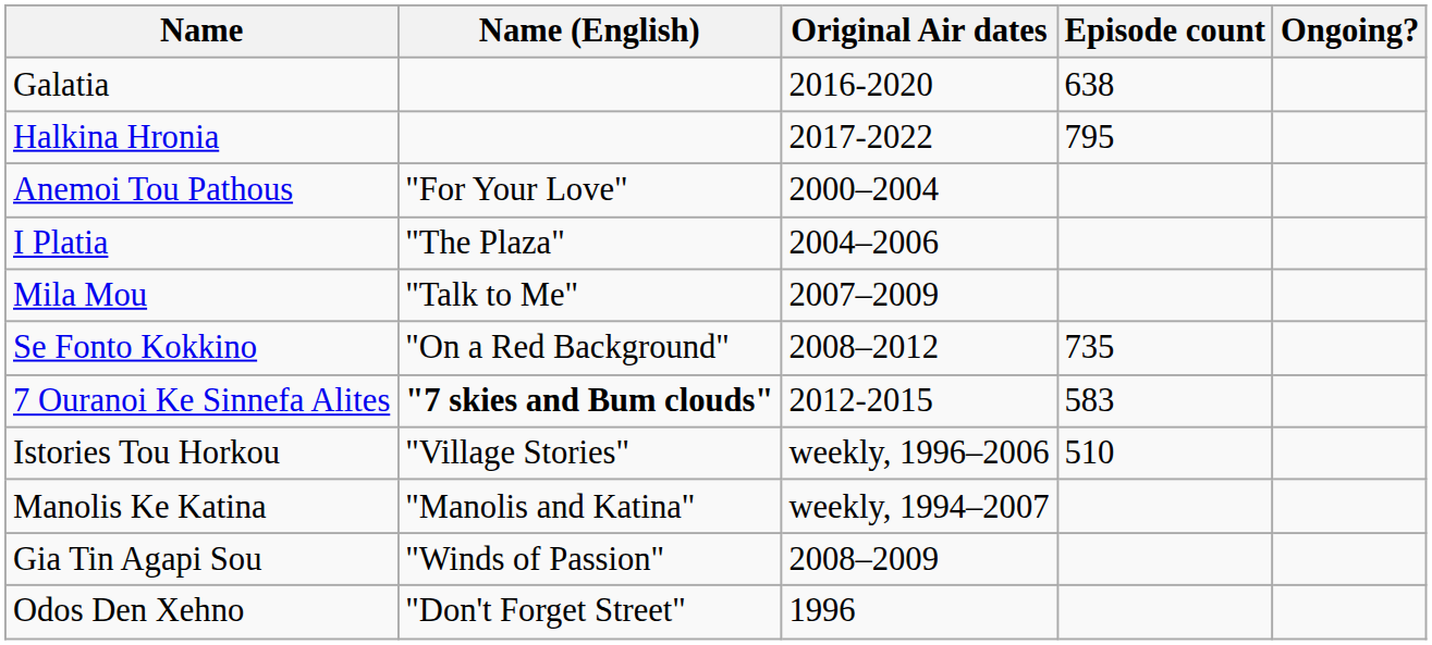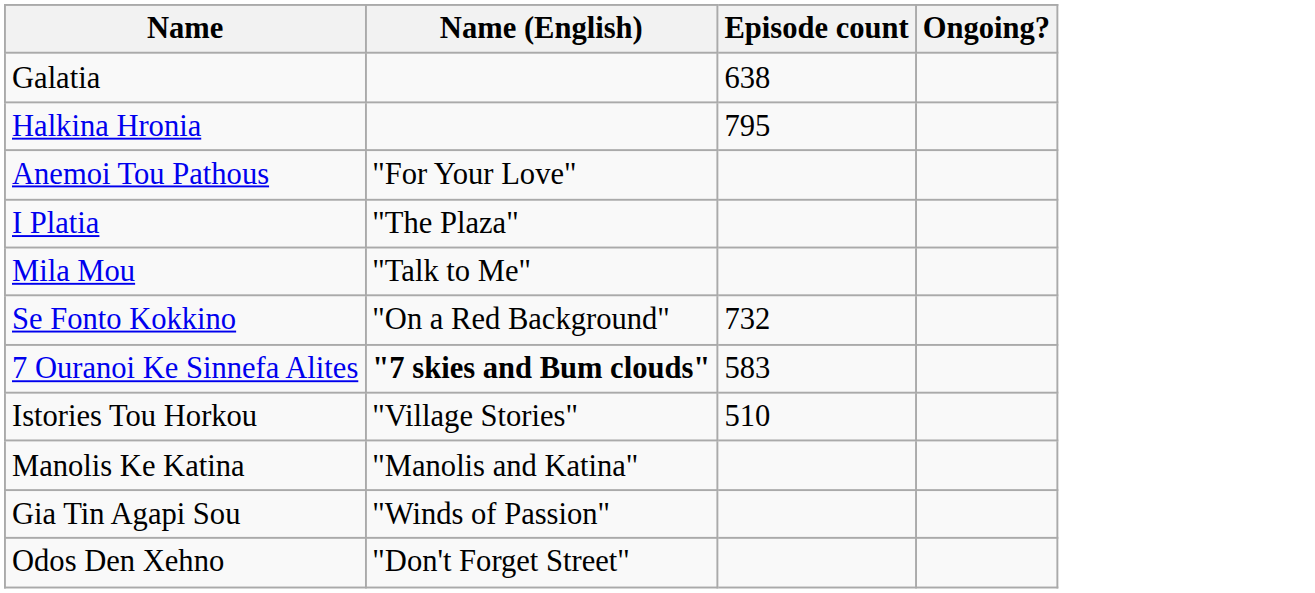- column: Original Air dates | 2016-2020 | 2017-2022 | 2000–2004 | 2004–2006 | 2007–2009 | 2008–2012 | 2012-2015 | weekly, 1996–2006 | weekly, 1994–2007 | 2008–2009 | 1996
Se Fonto Kokkino | Episode count: 735 -> 732
